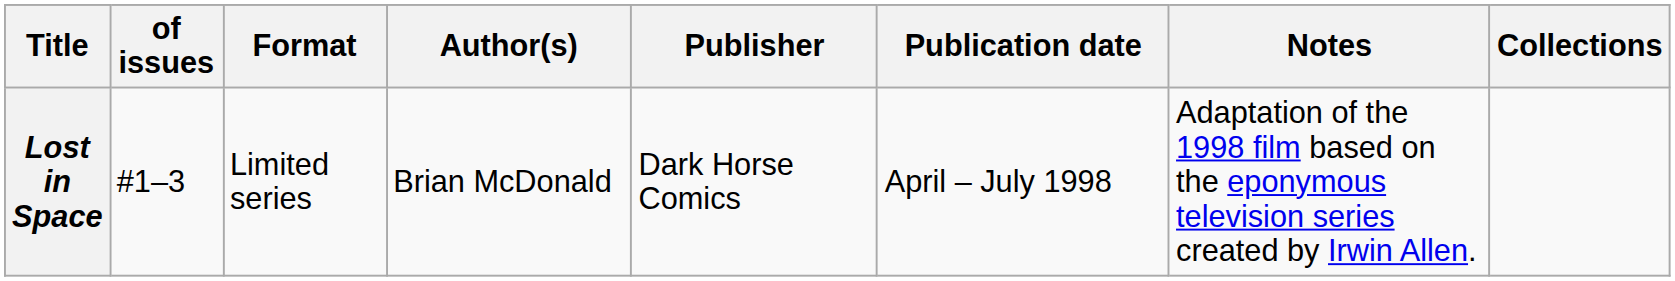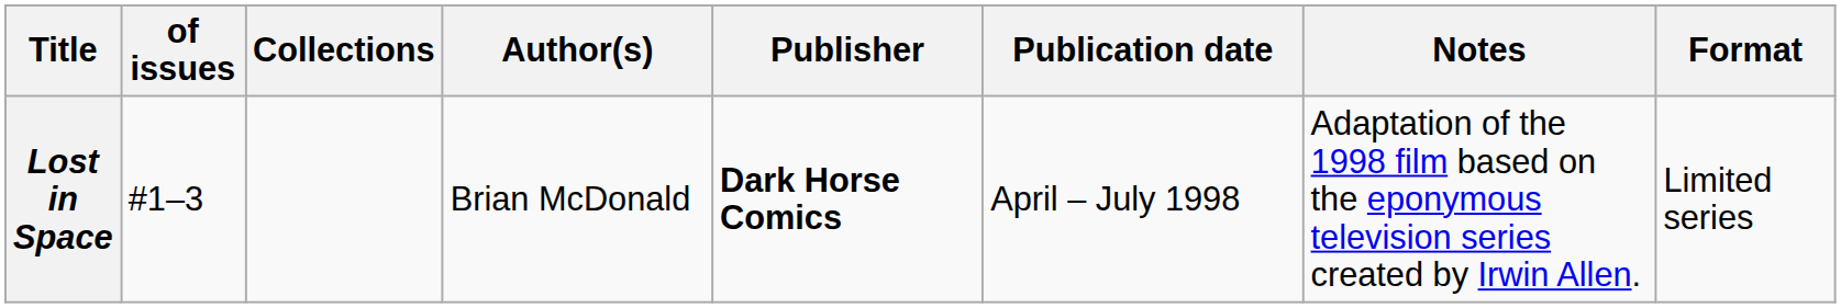columns swapped: Format <-> Collections
Lost in Space | Publisher: normal -> bold
